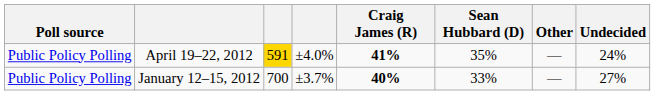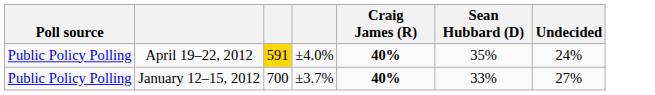- column: Other | — | —
April 19–22, 2012 | Craig James (R): 41% -> 40%
